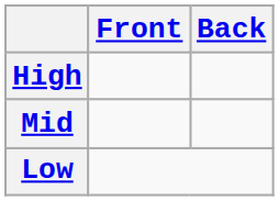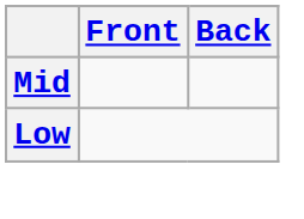- row: High
